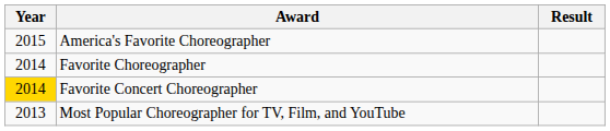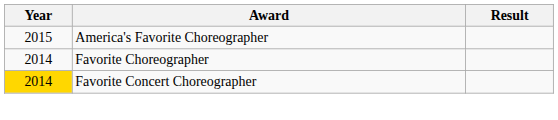- row: 2013 | Most Popular Choreographer for TV, Film, and YouTube
